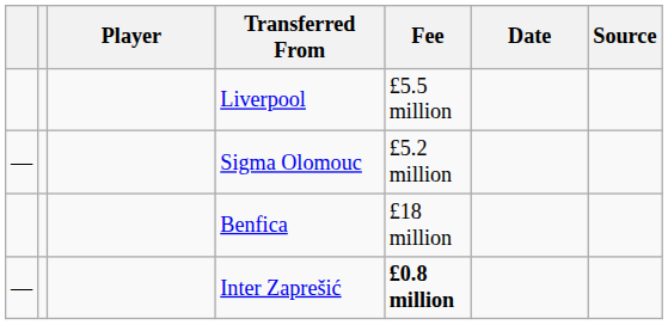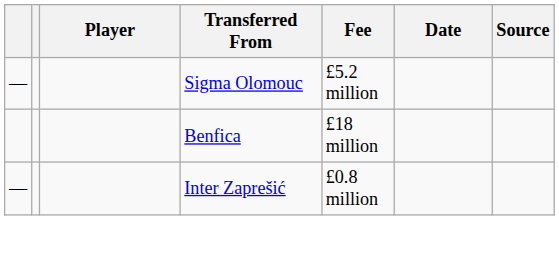- row: Liverpool | £5.5 million
Inter Zaprešić | Fee: bold -> normal
